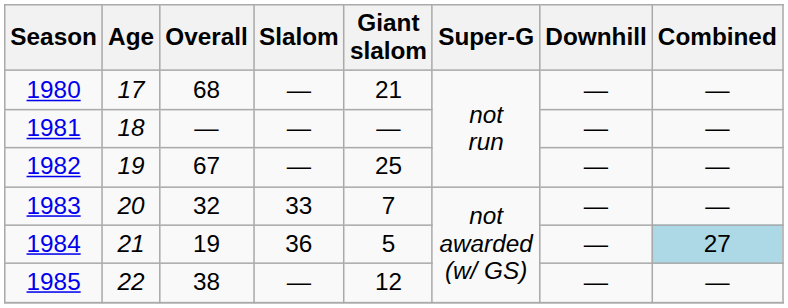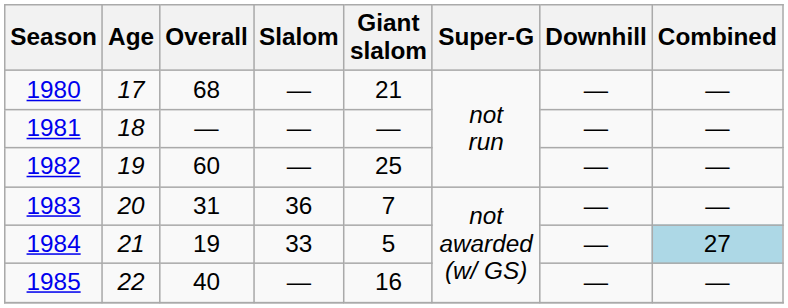1982 | Overall: 67 -> 60
1983 | Overall: 32 -> 31
1983 | Slalom: 33 -> 36
1984 | Slalom: 36 -> 33
1985 | Overall: 38 -> 40
1985 | Giant slalom: 12 -> 16
